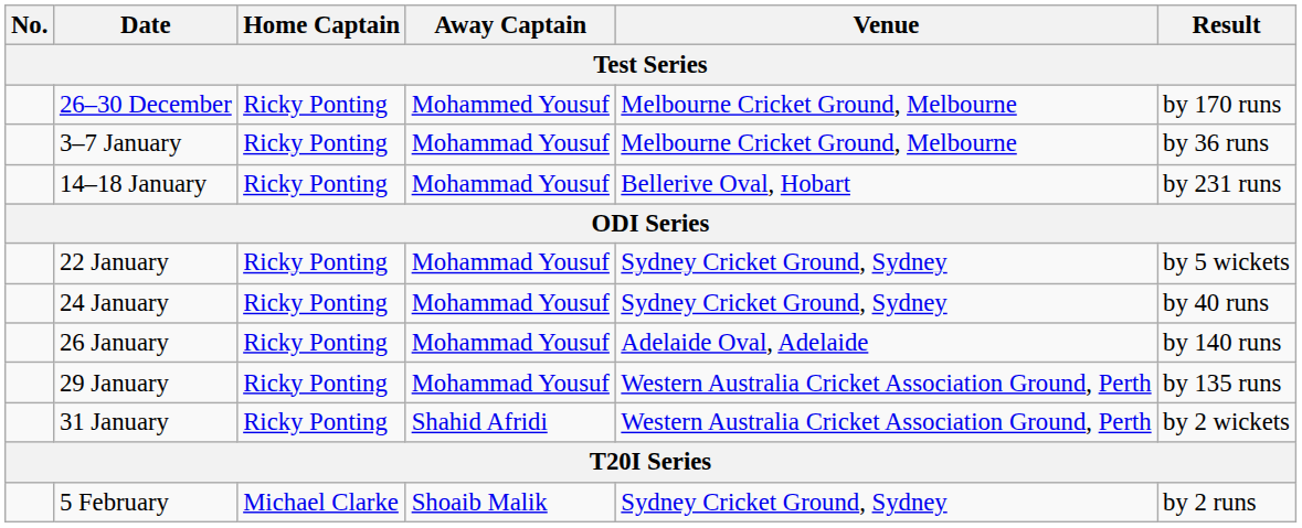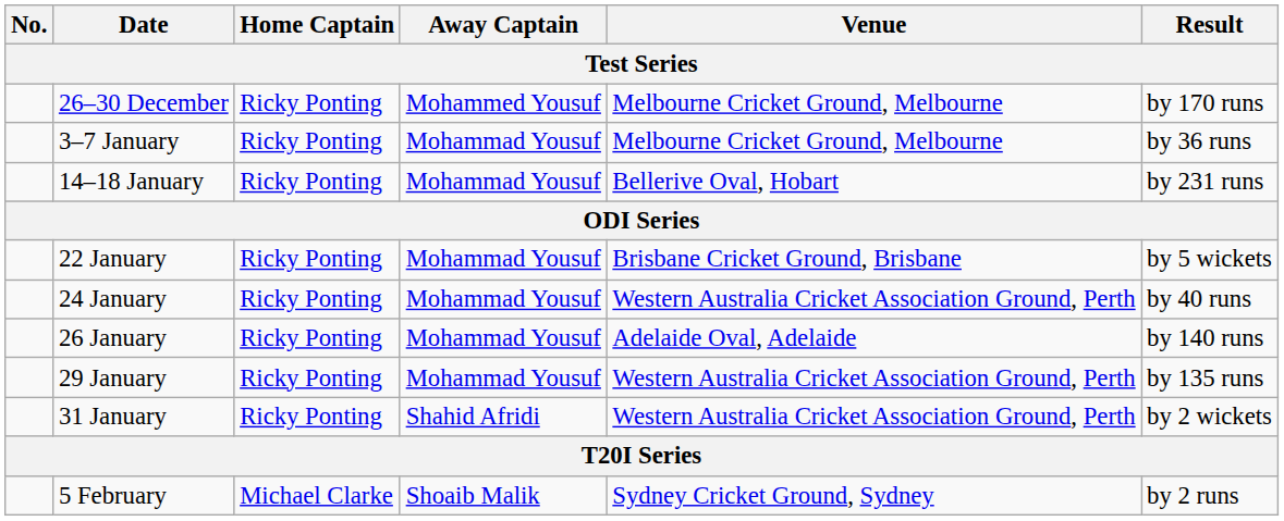22 January | Venue: Sydney Cricket Ground, Sydney -> Brisbane Cricket Ground, Brisbane
24 January | Venue: Sydney Cricket Ground, Sydney -> Western Australia Cricket Association Ground, Perth
